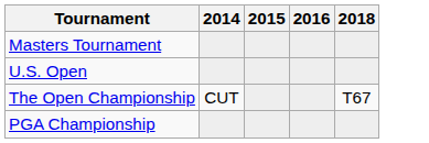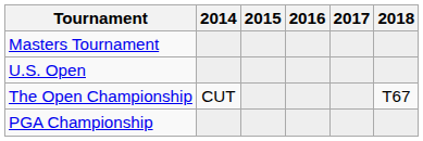+ column: 2017
